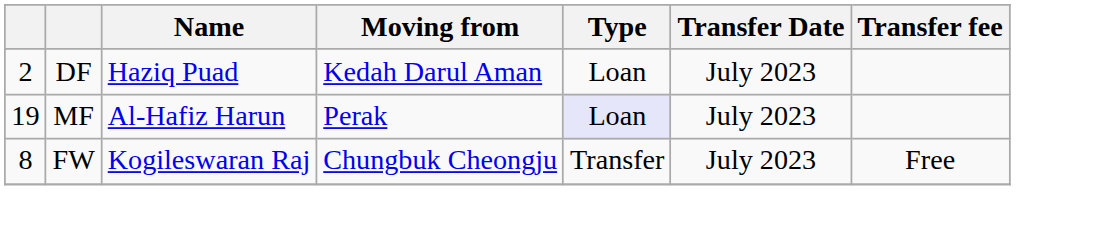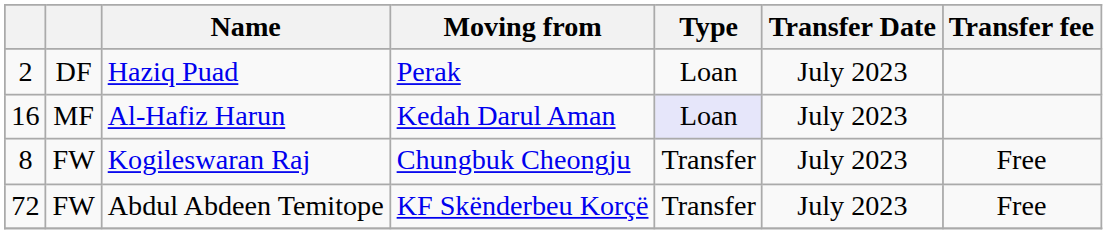Haziq Puad | Moving from: Kedah Darul Aman -> Perak
Al-Hafiz Harun | column 1: 19 -> 16
Al-Hafiz Harun | Moving from: Perak -> Kedah Darul Aman
+ row: 72 | FW | Abdul Abdeen Temitope | KF Skënderbeu Korçë | Transfer | July 2023 | Free
